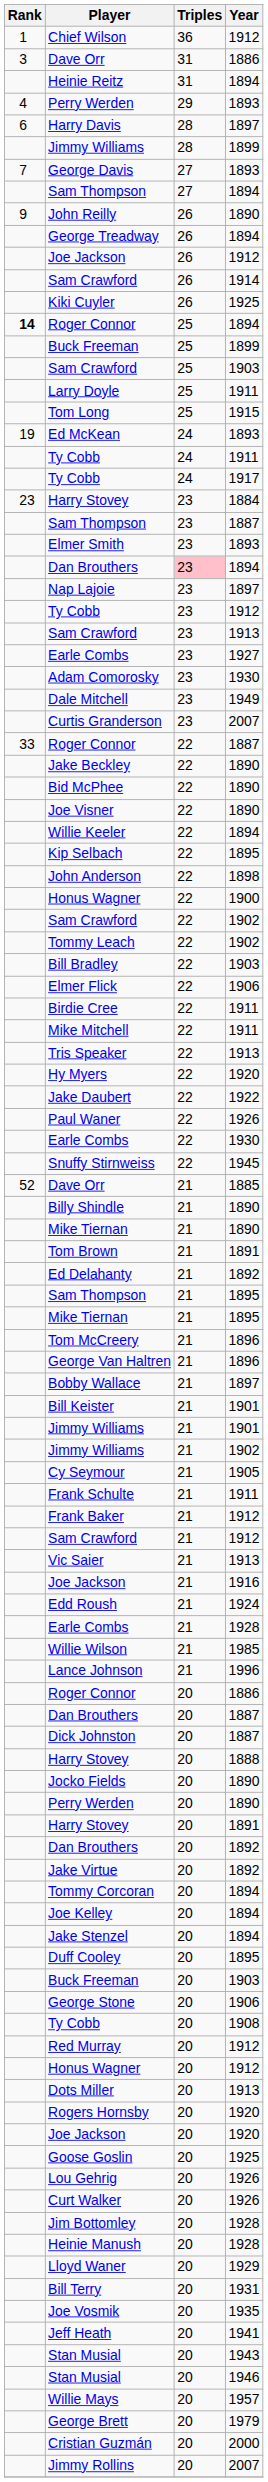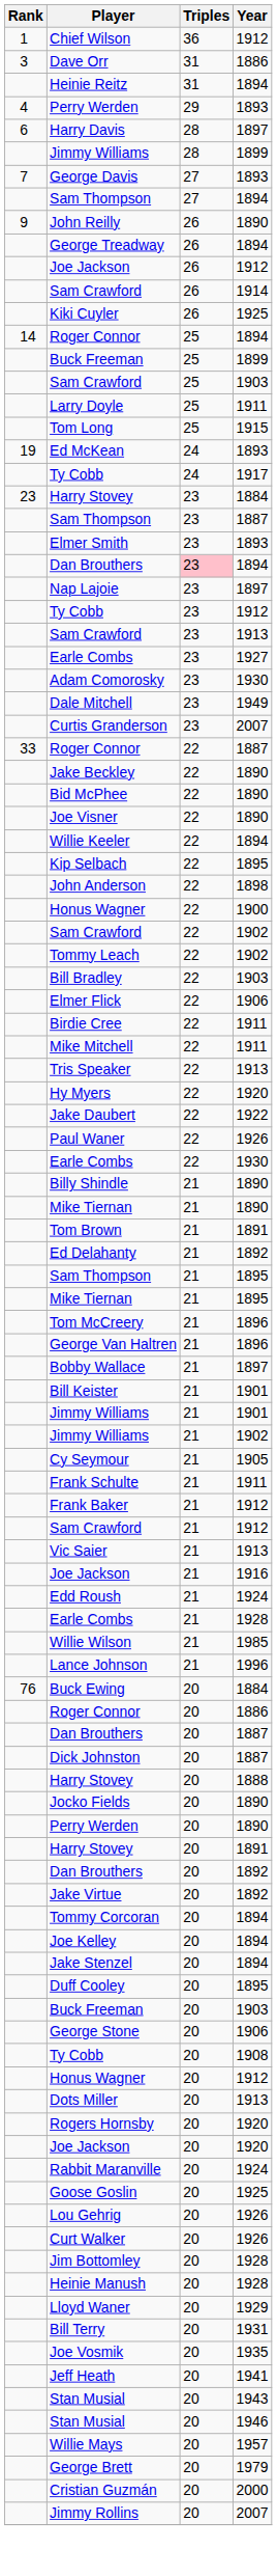Roger Connor / 1894 | Rank: bold -> normal
- row: Ty Cobb | 24 | 1911
- row: Snuffy Stirnweiss | 22 | 1945
- row: 52 | Dave Orr | 21 | 1885
+ row: 76 | Buck Ewing | 20 | 1884
- row: Red Murray | 20 | 1912
+ row: Rabbit Maranville | 20 | 1924
